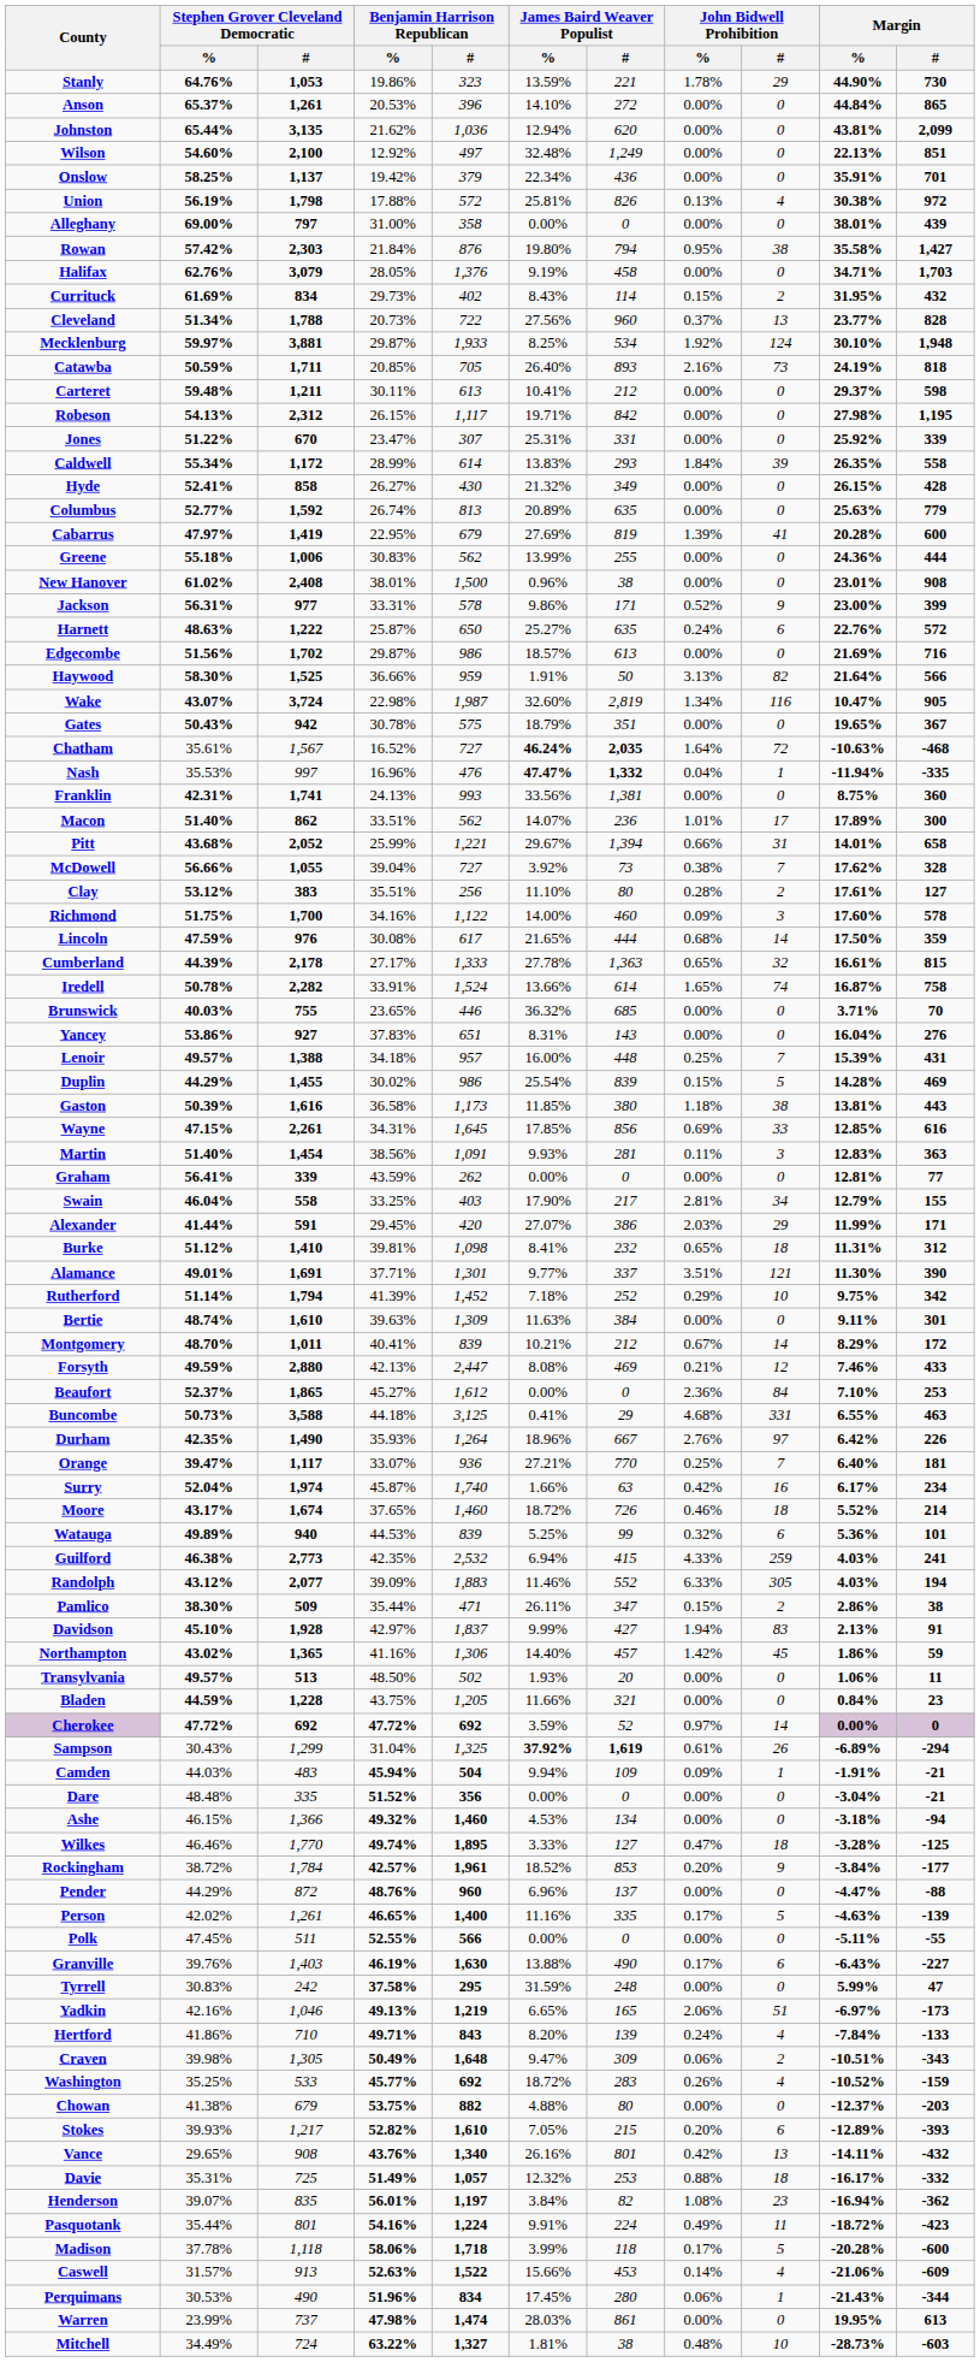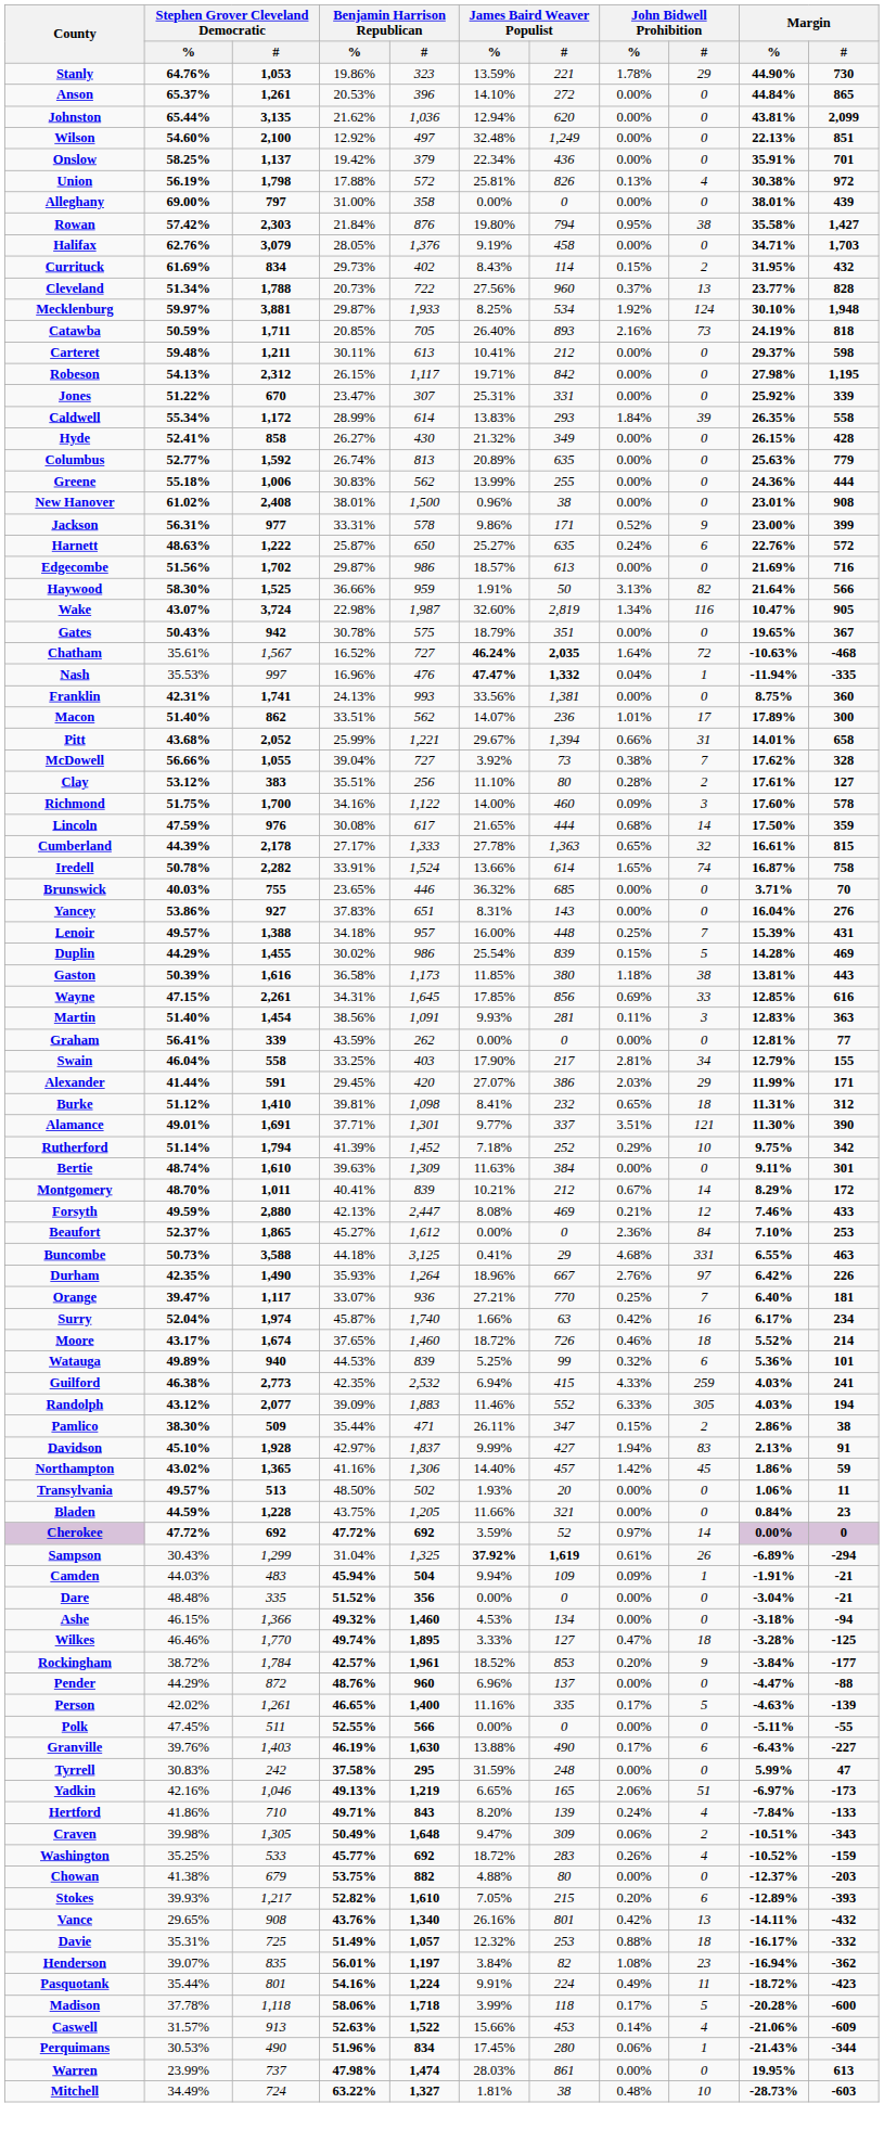- row: Cabarrus | 47.97% | 1,419 | 22.95% | 679 | 27.69% | 819 | 1.39% | 41 | 20.28% | 600
